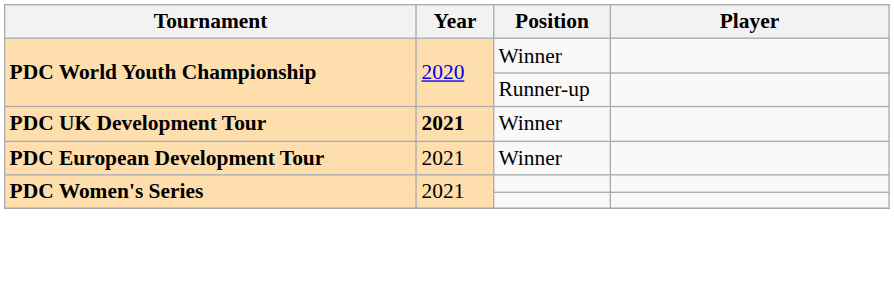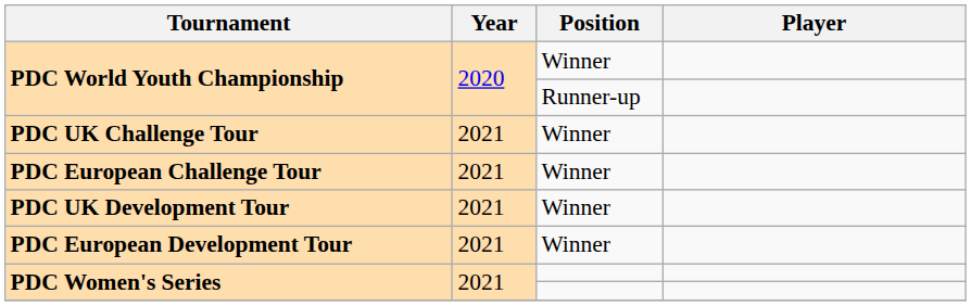+ row: PDC UK Challenge Tour | 2021 | Winner
+ row: PDC European Challenge Tour | 2021 | Winner
PDC UK Development Tour | Year: bold -> normal
